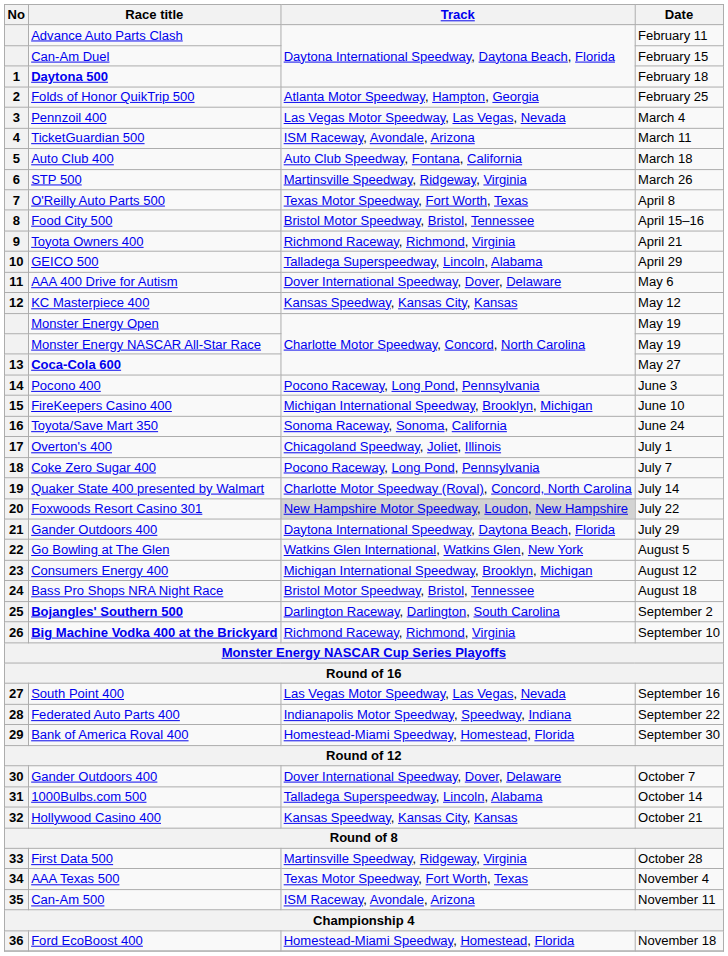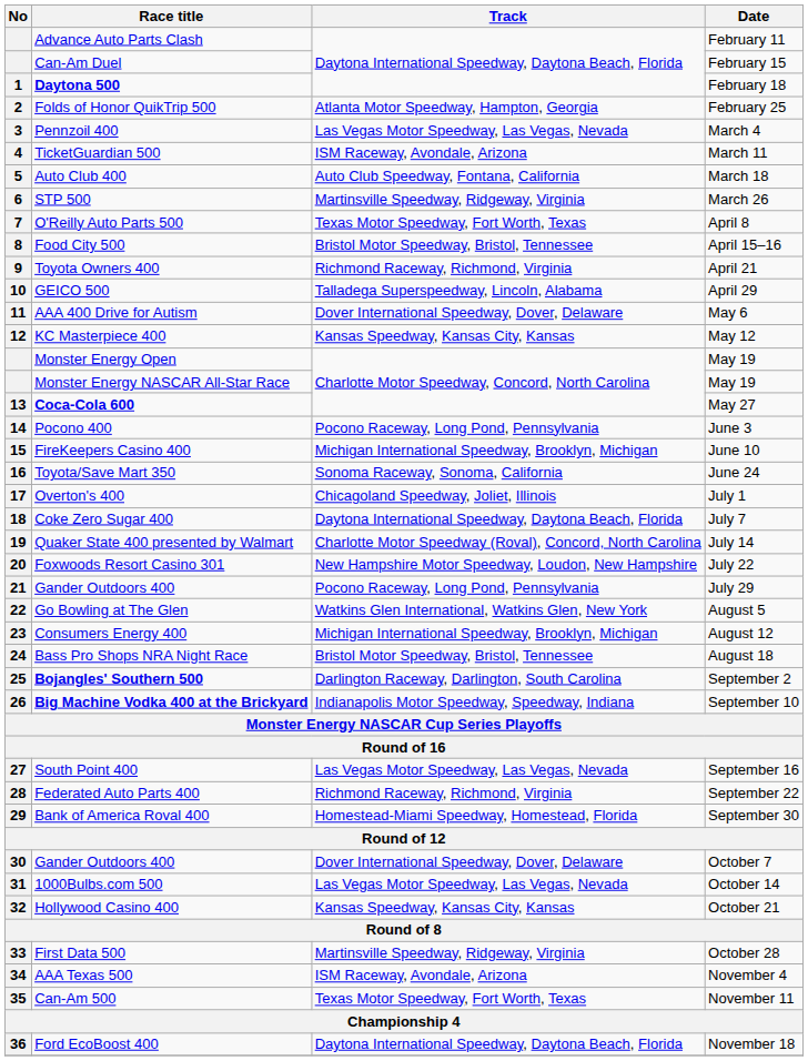Coke Zero Sugar 400 | Track: Pocono Raceway, Long Pond, Pennsylvania -> Daytona International Speedway, Daytona Beach, Florida
Foxwoods Resort Casino 301 | Track: lightgrey background -> no background
Gander Outdoors 400 / July 29 | Track: Daytona International Speedway, Daytona Beach, Florida -> Pocono Raceway, Long Pond, Pennsylvania
Big Machine Vodka 400 at the Brickyard | Track: Richmond Raceway, Richmond, Virginia -> Indianapolis Motor Speedway, Speedway, Indiana
Federated Auto Parts 400 | Track: Indianapolis Motor Speedway, Speedway, Indiana -> Richmond Raceway, Richmond, Virginia
1000Bulbs.com 500 | Track: Talladega Superspeedway, Lincoln, Alabama -> Las Vegas Motor Speedway, Las Vegas, Nevada
AAA Texas 500 | Track: Texas Motor Speedway, Fort Worth, Texas -> ISM Raceway, Avondale, Arizona
Can-Am 500 | Track: ISM Raceway, Avondale, Arizona -> Texas Motor Speedway, Fort Worth, Texas
Ford EcoBoost 400 | Track: Homestead-Miami Speedway, Homestead, Florida -> Daytona International Speedway, Daytona Beach, Florida
